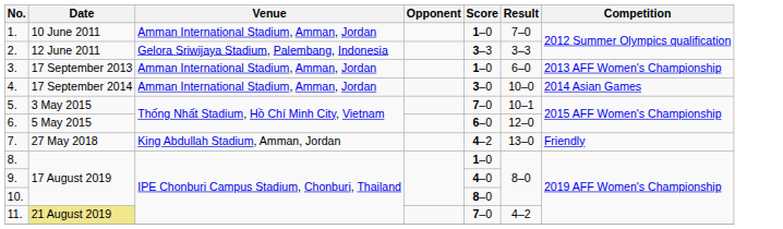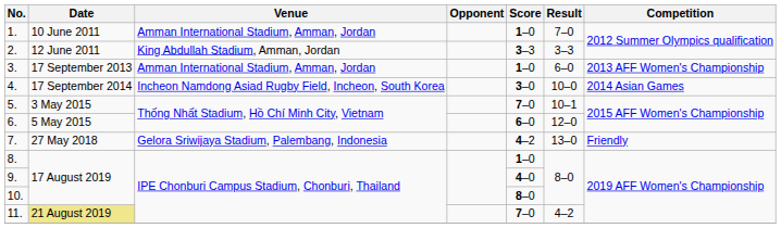2. | Venue: Gelora Sriwijaya Stadium, Palembang, Indonesia -> King Abdullah Stadium, Amman, Jordan
4. | Venue: Amman International Stadium, Amman, Jordan -> Incheon Namdong Asiad Rugby Field, Incheon, South Korea
7. | Venue: King Abdullah Stadium, Amman, Jordan -> Gelora Sriwijaya Stadium, Palembang, Indonesia
